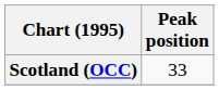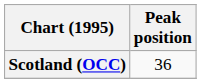Scotland (OCC) | Peak position: 33 -> 36
